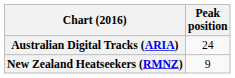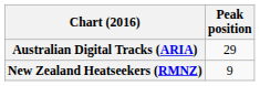Australian Digital Tracks (ARIA) | Peak position: 24 -> 29
